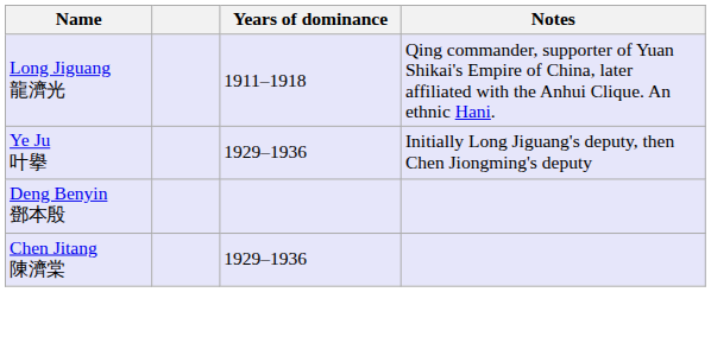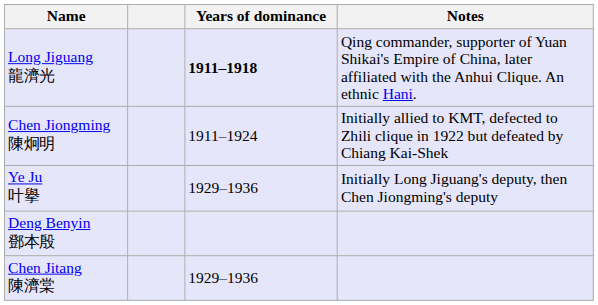Long Jiguang 龍濟光 | Years of dominance: normal -> bold
+ row: Chen Jiongming 陳炯明 | 1911–1924 | Initially allied to KMT, defected to Zhili clique in 1922 but defeated by Chiang Kai-Shek
